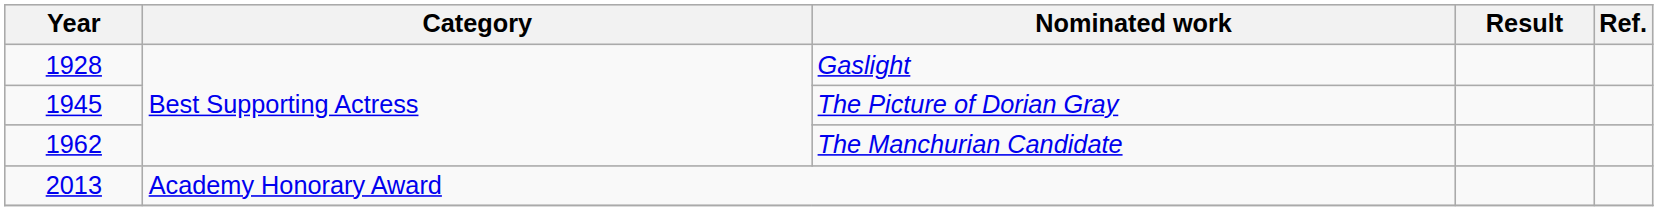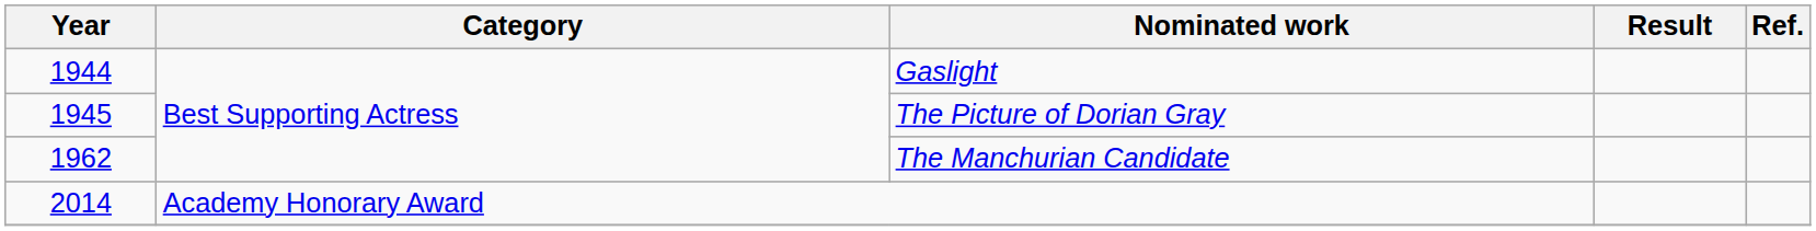Gaslight | Year: 1928 -> 1944
Academy Honorary Award | Year: 2013 -> 2014
